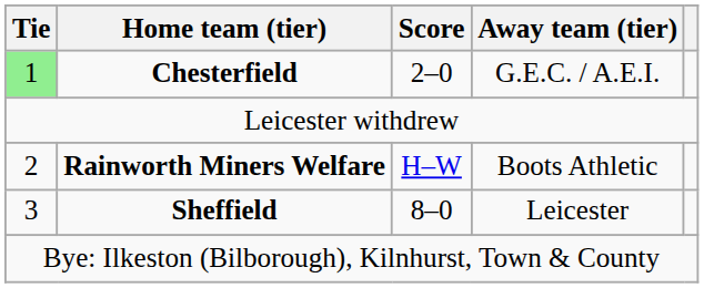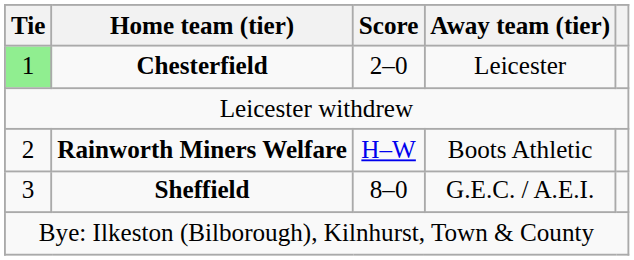Chesterfield | Away team (tier): G.E.C. / A.E.I. -> Leicester
Sheffield | Away team (tier): Leicester -> G.E.C. / A.E.I.
